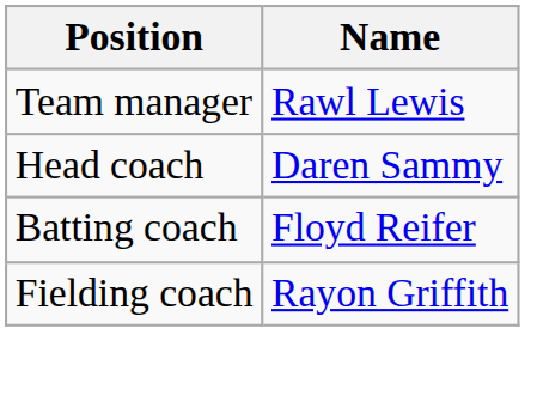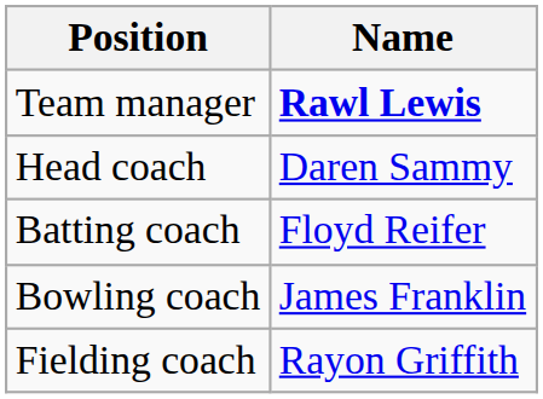Team manager | Name: normal -> bold
+ row: Bowling coach | James Franklin
